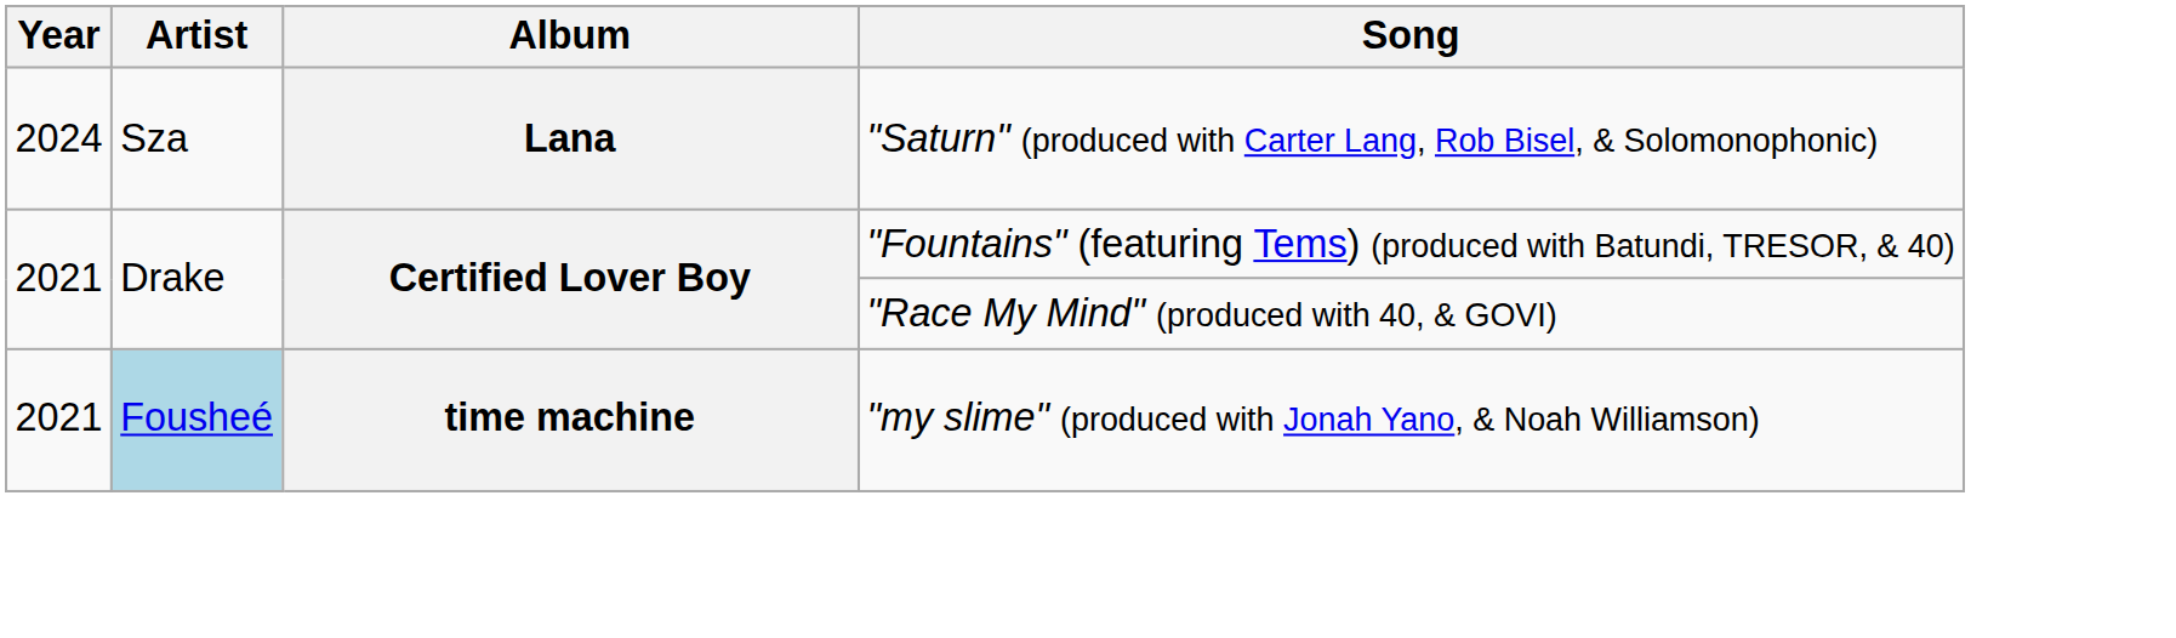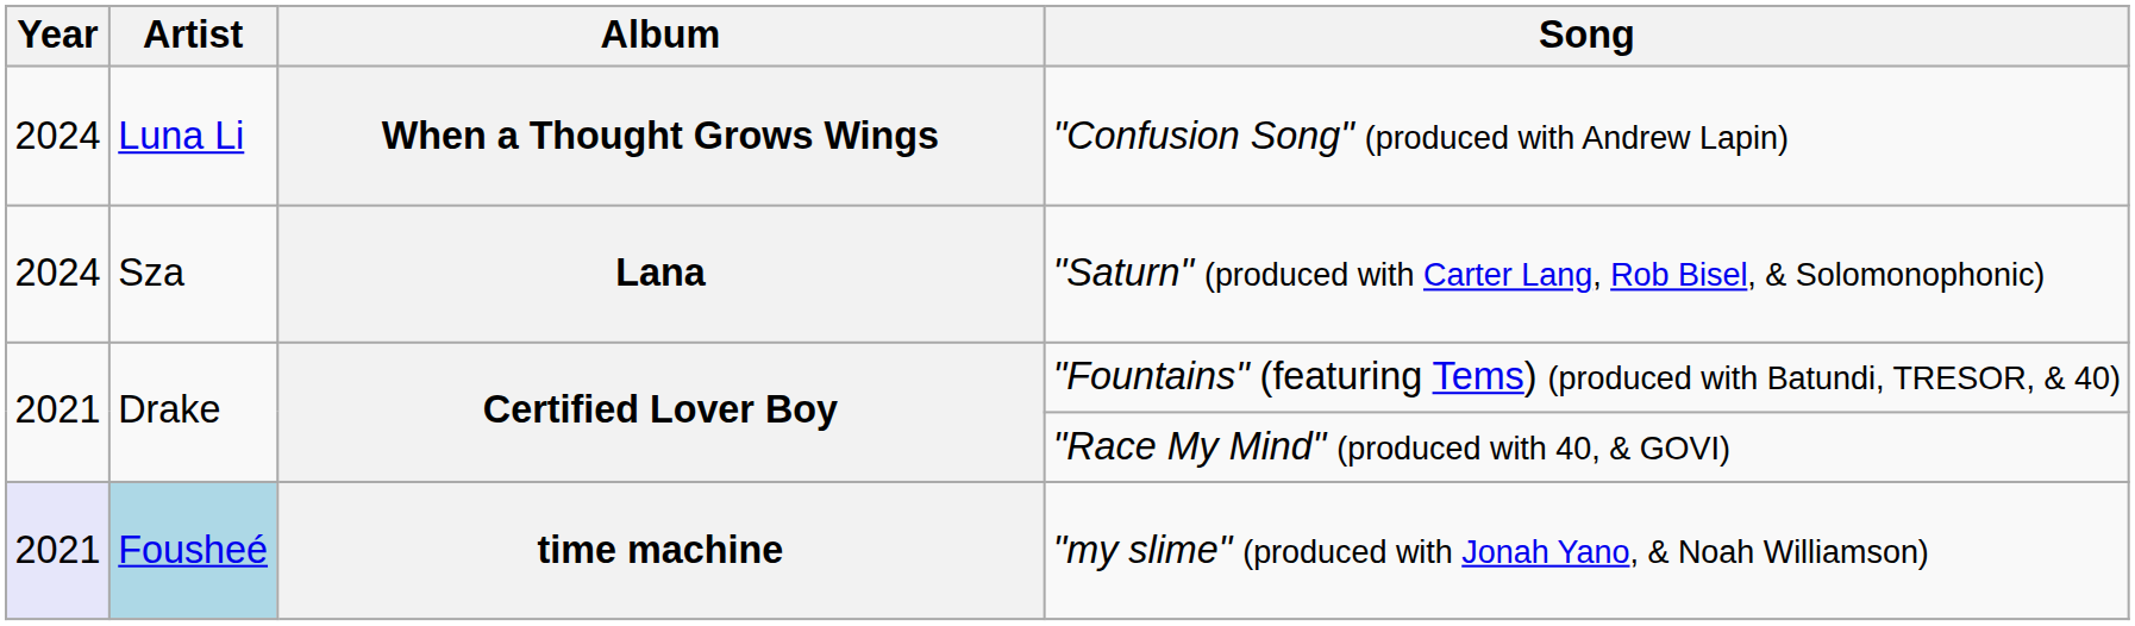+ row: 2024 | Luna Li | When a Thought Grows Wings | "Confusion Song" (produced with Andrew Lapin)
"my slime" (produced with Jonah Yano, & Noah Williamson) | Year: no background -> lavender background
